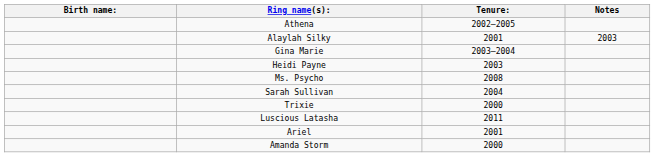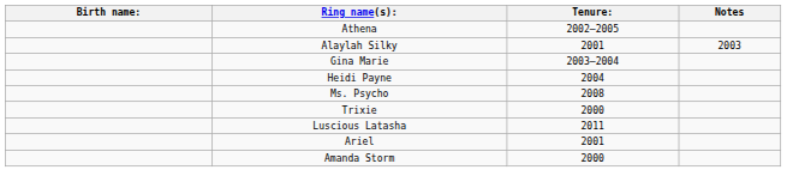Heidi Payne | Tenure:: 2003 -> 2004
- row: Sarah Sullivan | 2004
